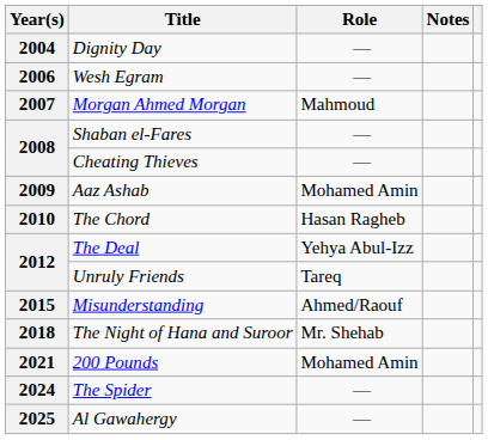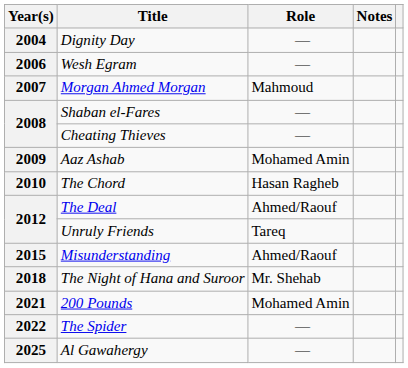The Deal | Role: Yehya Abul-Izz -> Ahmed/Raouf
The Spider | Year(s): 2024 -> 2022
